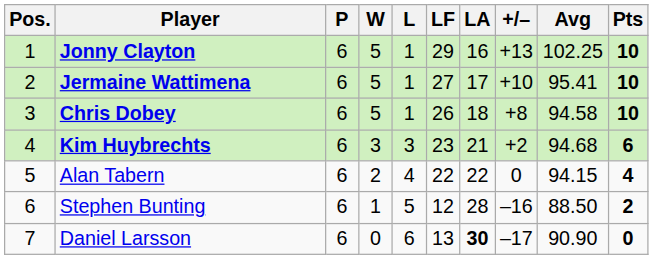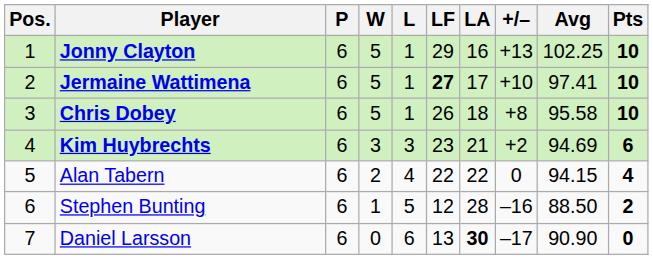Jermaine Wattimena | LF: normal -> bold
Jermaine Wattimena | Avg: 95.41 -> 97.41
Chris Dobey | Avg: 94.58 -> 95.58
Kim Huybrechts | Avg: 94.68 -> 94.69
